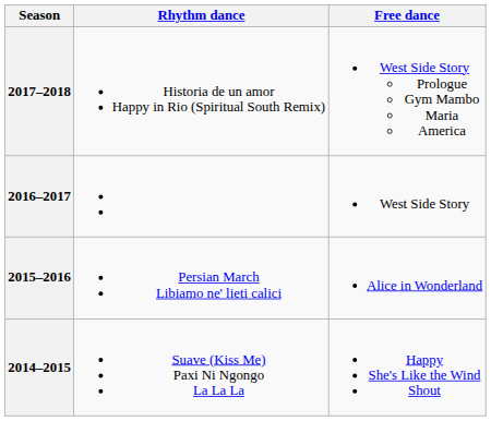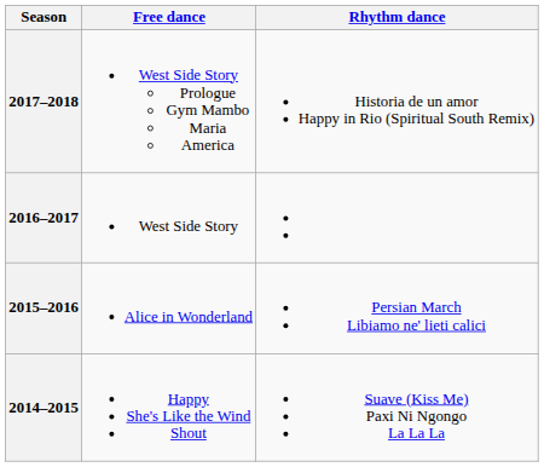columns swapped: Rhythm dance <-> Free dance
